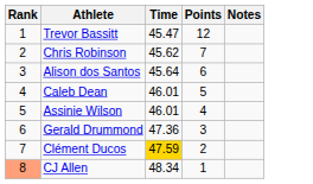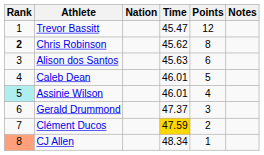+ column: Nation
Chris Robinson | Rank: normal -> bold
Chris Robinson | Points: 7 -> 8
Alison dos Santos | Time: 45.64 -> 45.63
Assinie Wilson | Rank: no background -> paleturquoise background
Gerald Drummond | Time: 47.36 -> 47.37
